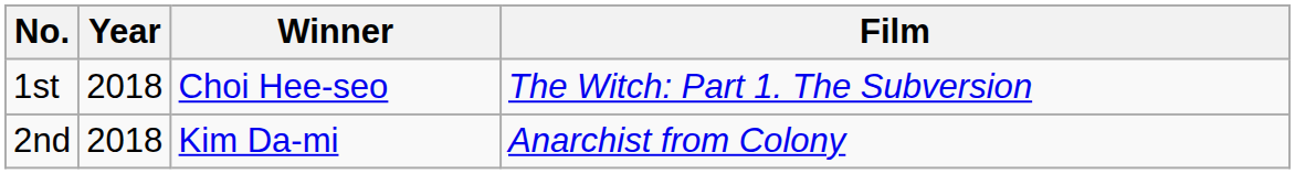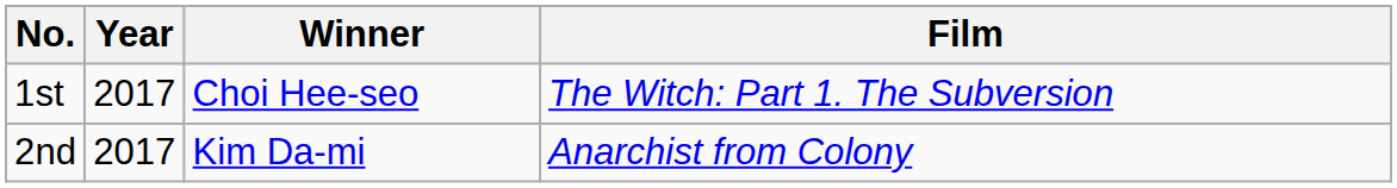1st | Year: 2018 -> 2017
2nd | Year: 2018 -> 2017
